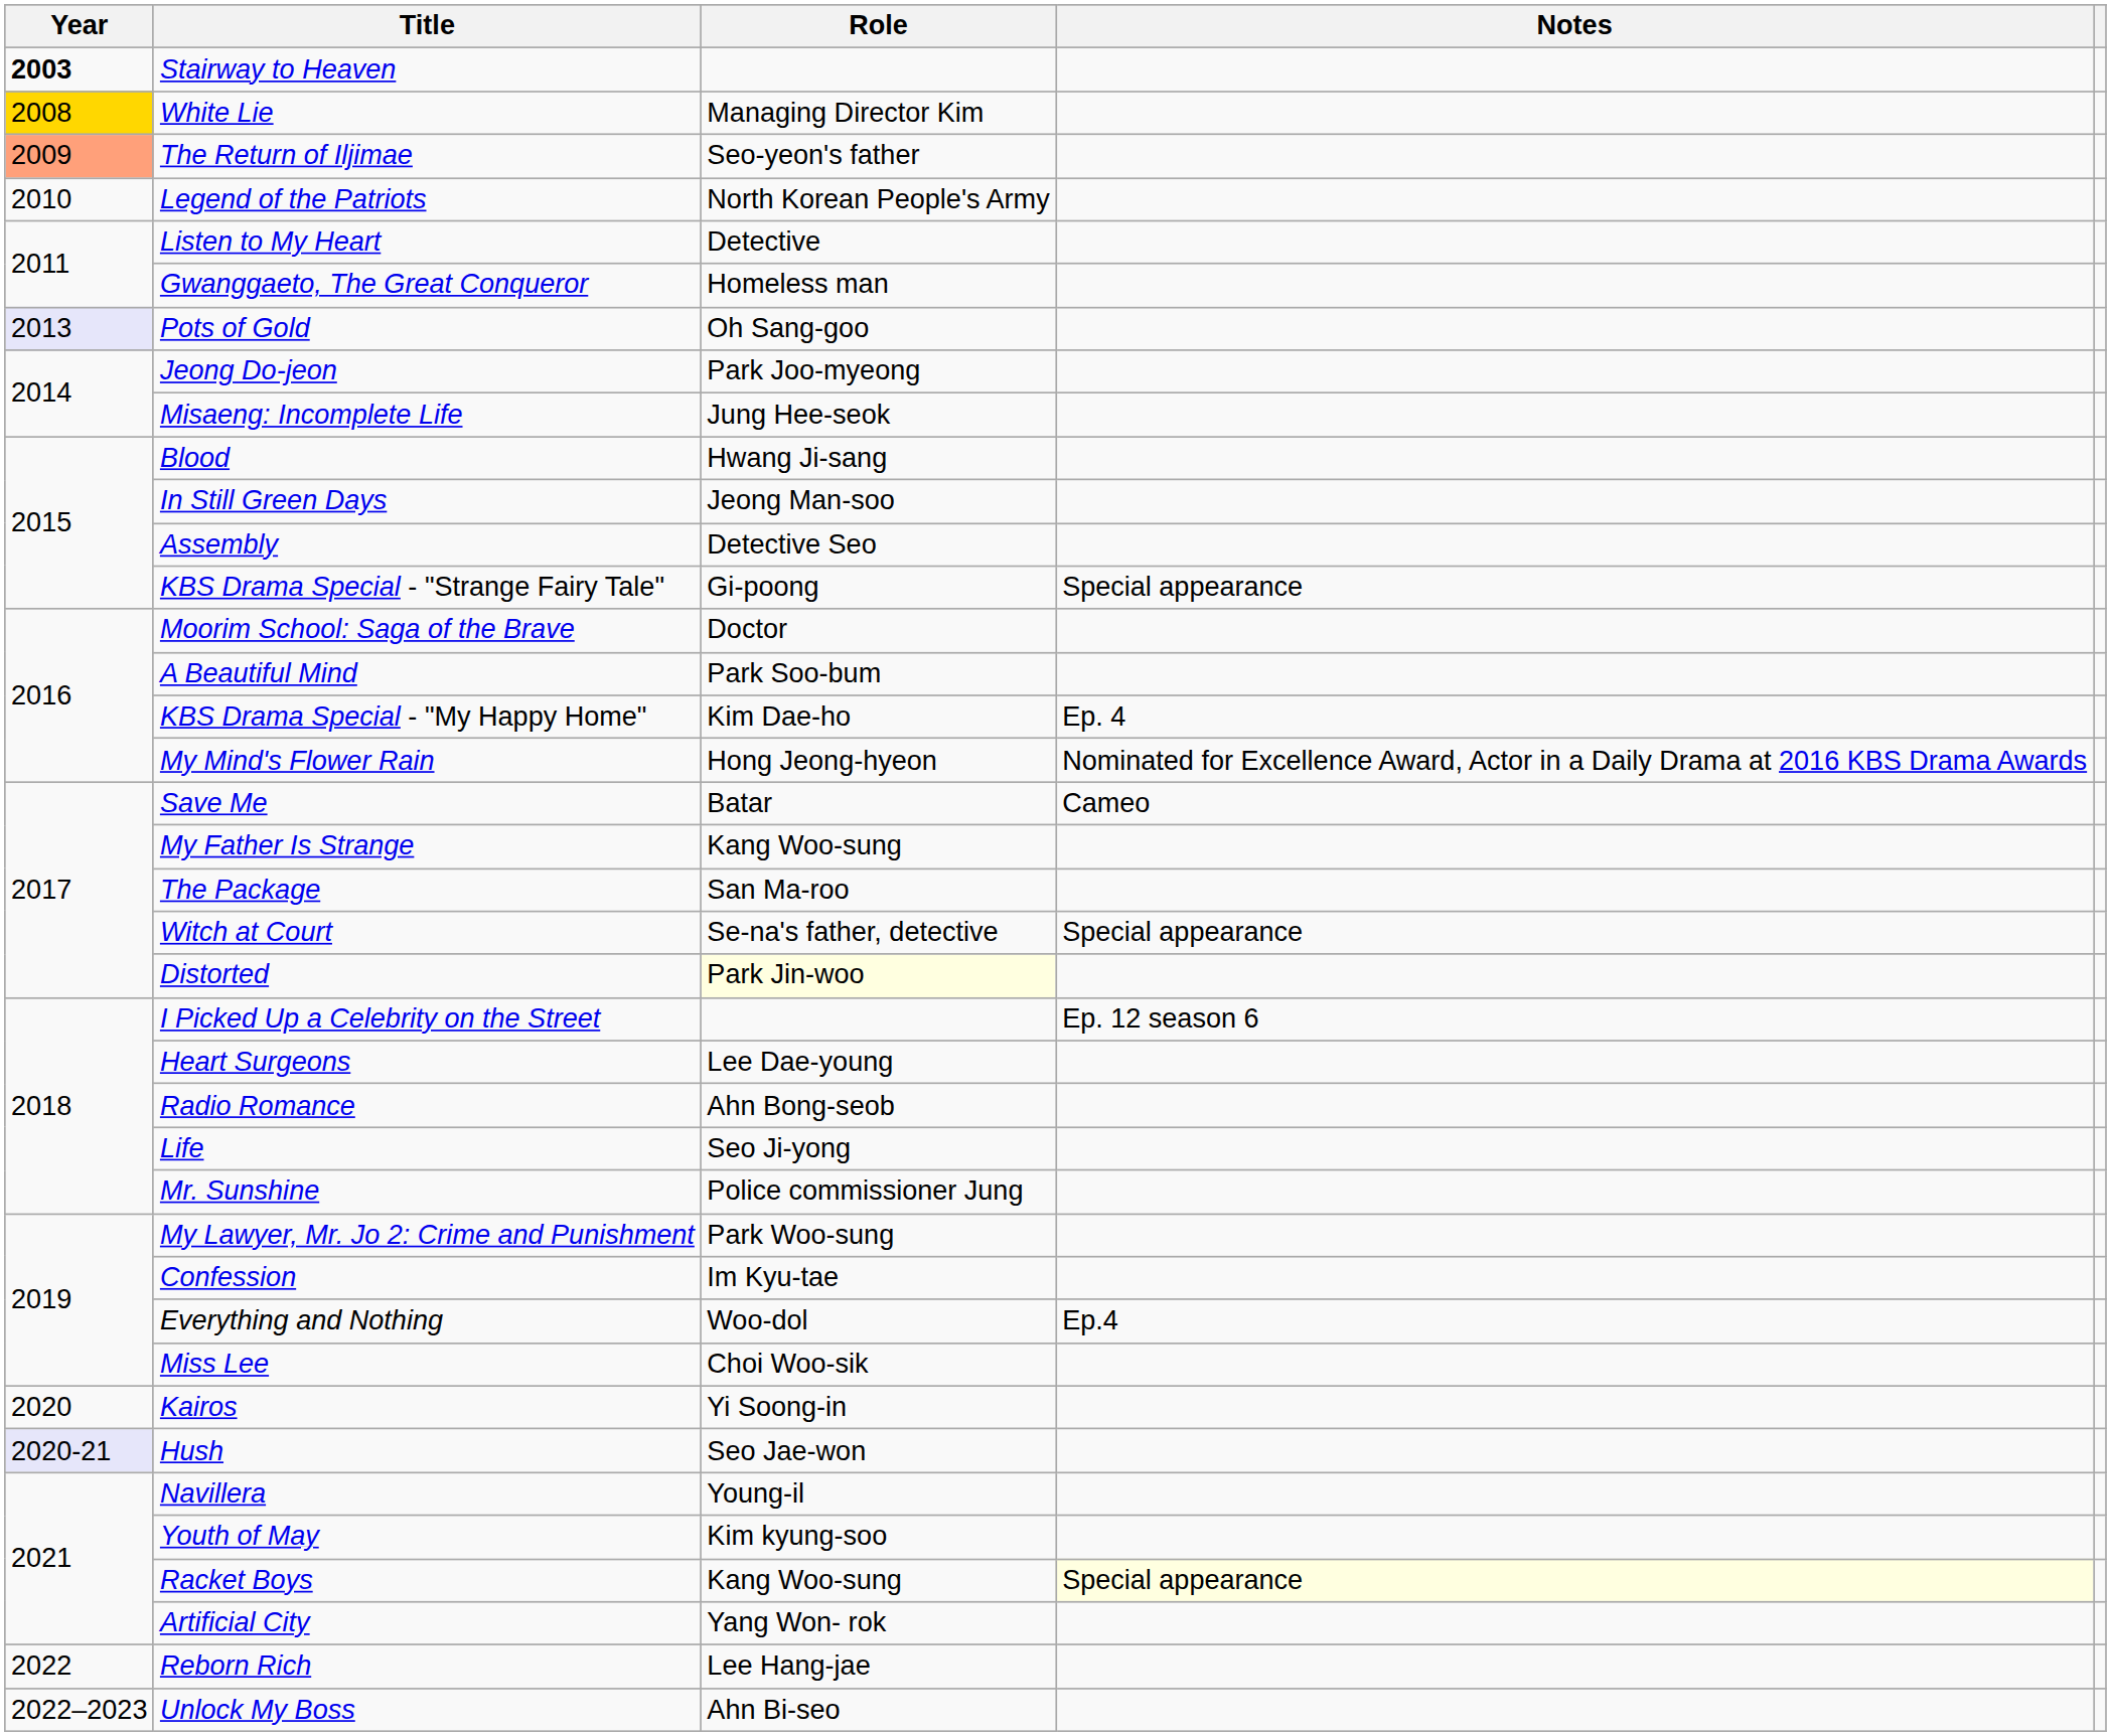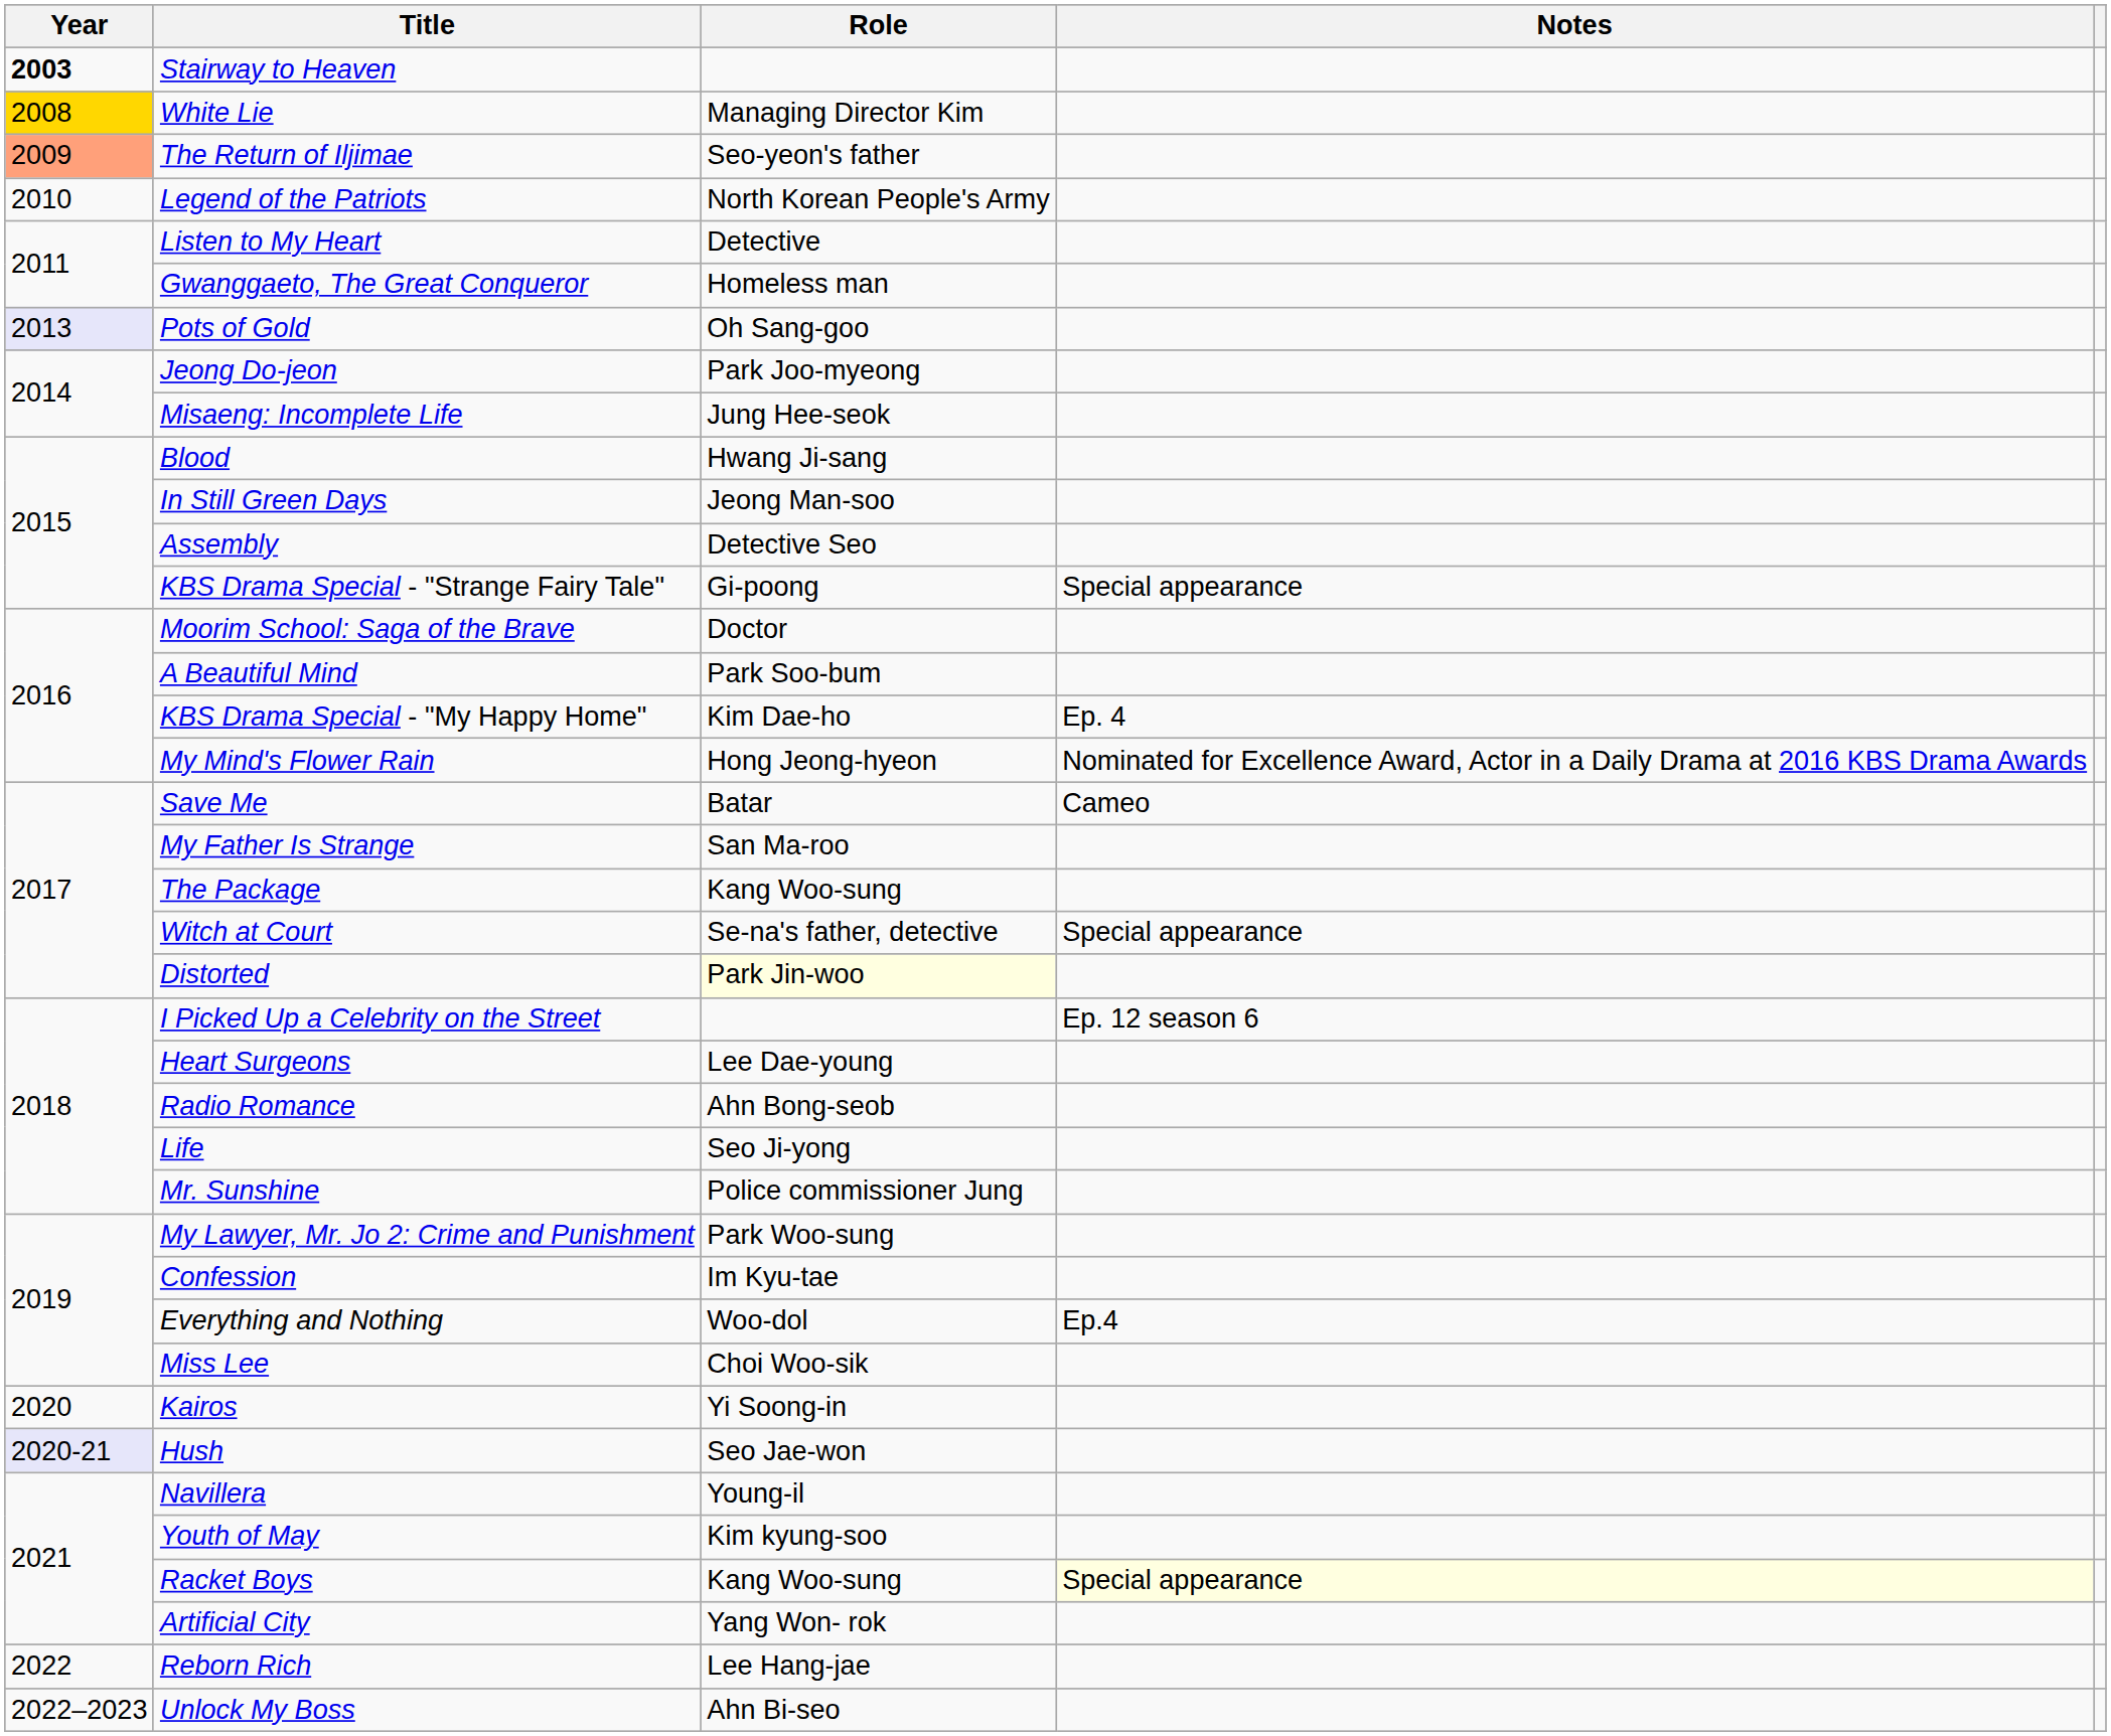My Father Is Strange | Role: Kang Woo-sung -> San Ma-roo
The Package | Role: San Ma-roo -> Kang Woo-sung
